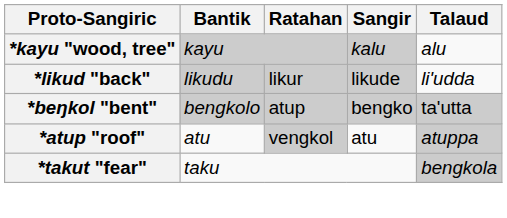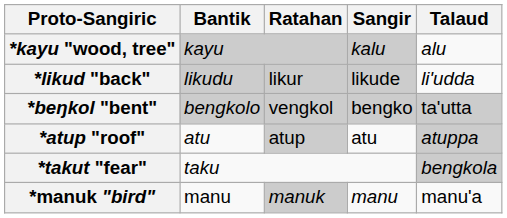*beŋkol "bent" | Ratahan: atup -> vengkol
*atup "roof" | Ratahan: vengkol -> atup
+ row: *manuk "bird" | manu | manuk | manu | manu'a
